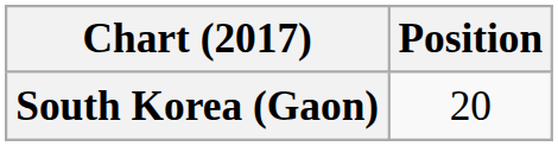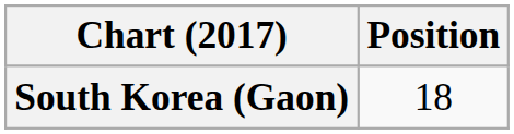South Korea (Gaon) | Position: 20 -> 18
